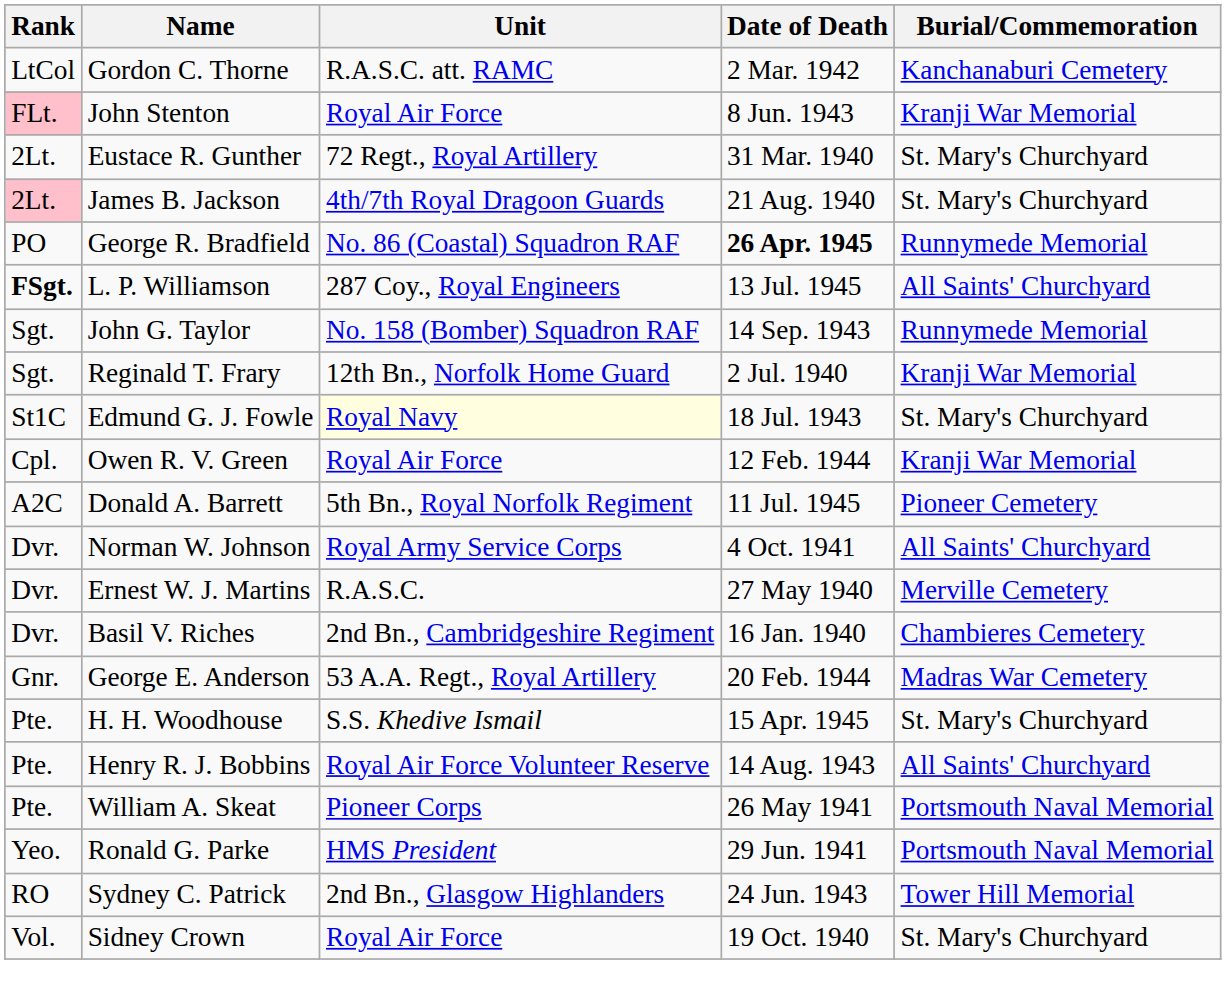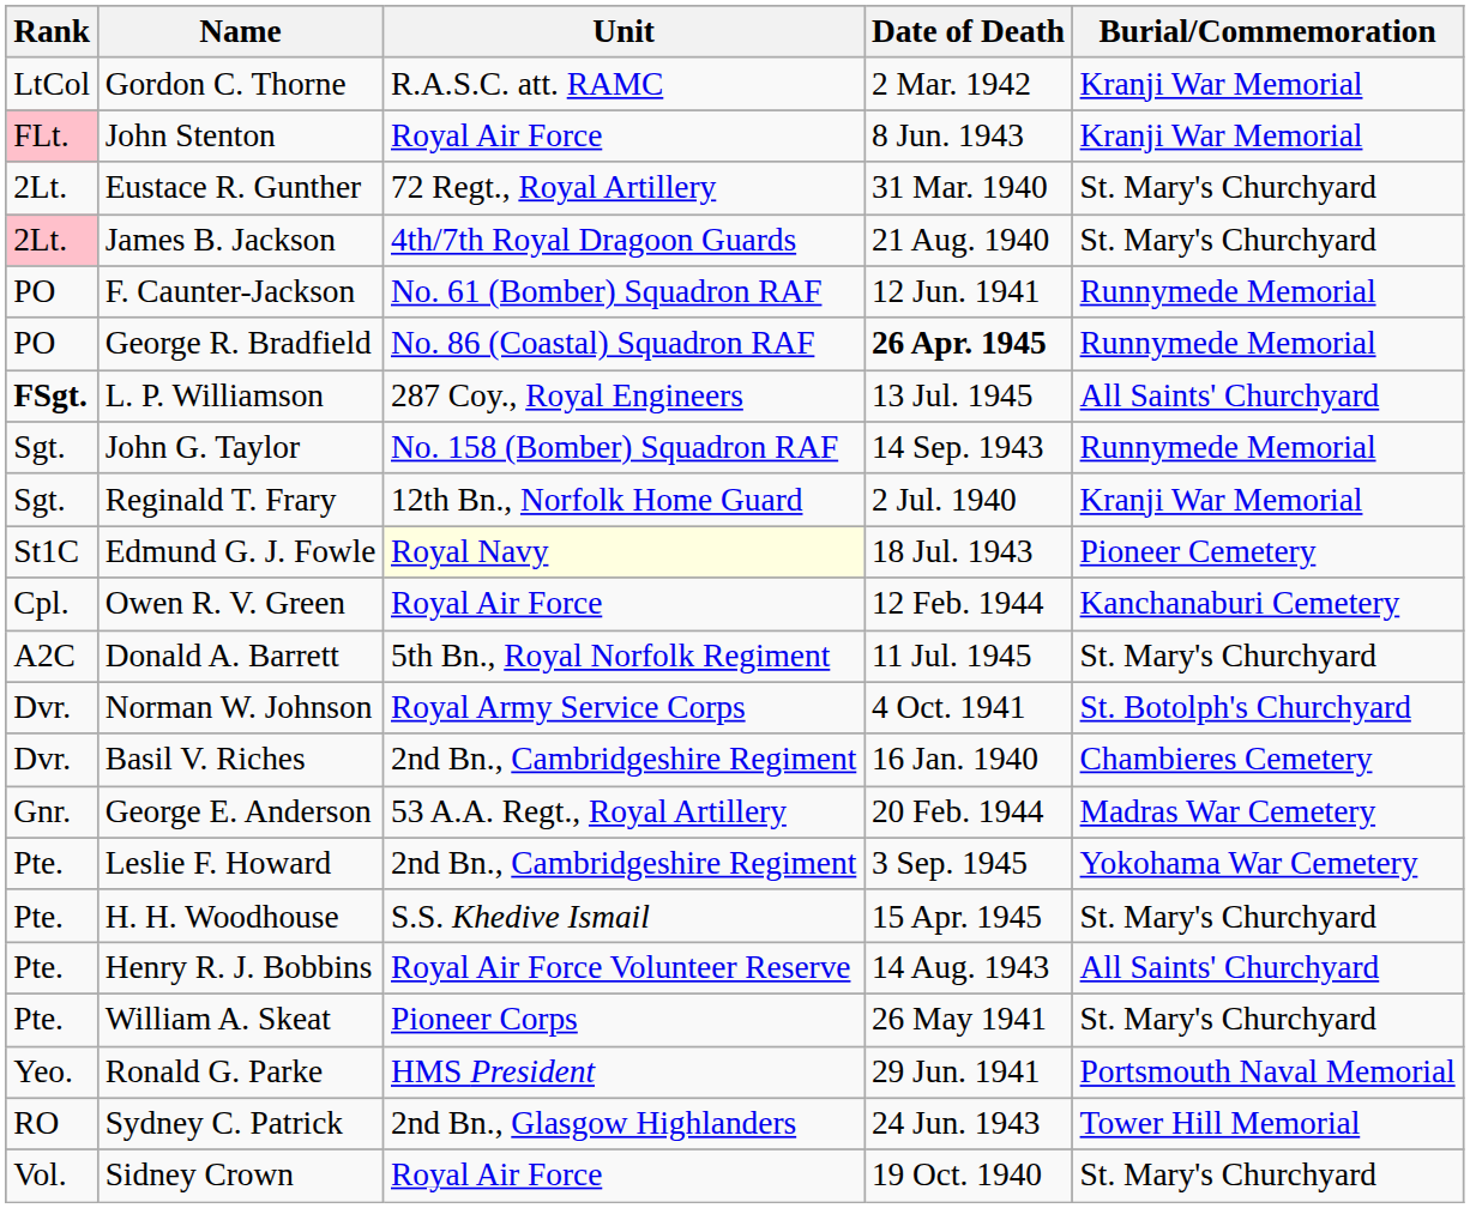Gordon C. Thorne | Burial/Commemoration: Kanchanaburi Cemetery -> Kranji War Memorial
+ row: PO | F. Caunter-Jackson | No. 61 (Bomber) Squadron RAF | 12 Jun. 1941 | Runnymede Memorial
Edmund G. J. Fowle | Burial/Commemoration: St. Mary's Churchyard -> Pioneer Cemetery
Owen R. V. Green | Burial/Commemoration: Kranji War Memorial -> Kanchanaburi Cemetery
Donald A. Barrett | Burial/Commemoration: Pioneer Cemetery -> St. Mary's Churchyard
Norman W. Johnson | Burial/Commemoration: All Saints' Churchyard -> St. Botolph's Churchyard
- row: Dvr. | Ernest W. J. Martins | R.A.S.C. | 27 May 1940 | Merville Cemetery
+ row: Pte. | Leslie F. Howard | 2nd Bn., Cambridgeshire Regiment | 3 Sep. 1945 | Yokohama War Cemetery
William A. Skeat | Burial/Commemoration: Portsmouth Naval Memorial -> St. Mary's Churchyard
